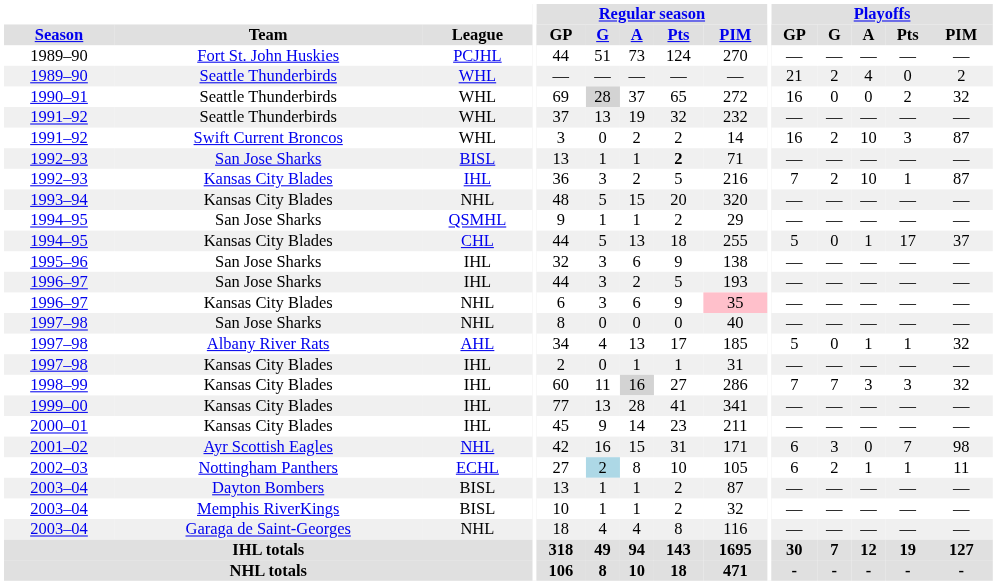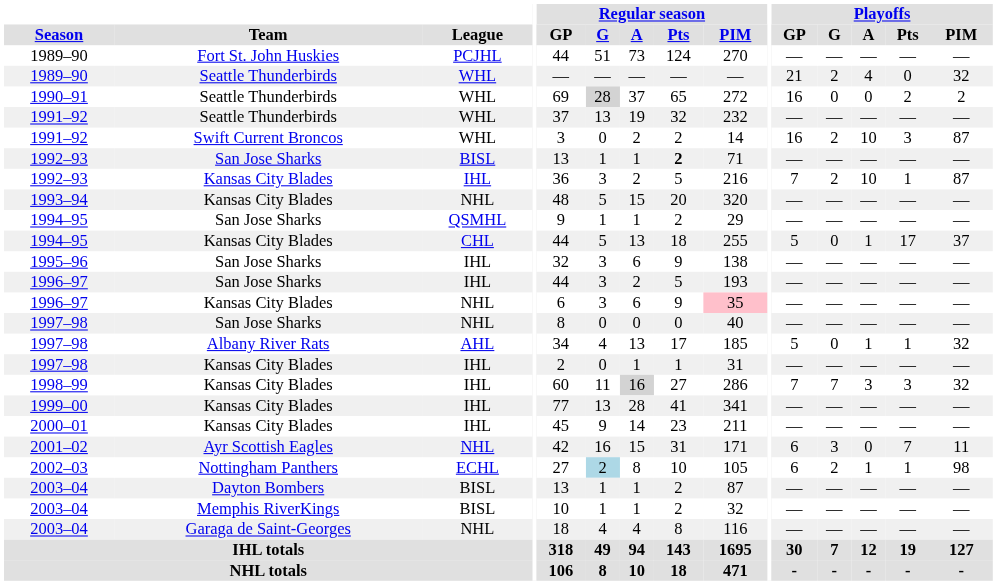1989–90 / Seattle Thunderbirds | Playoffs / PIM: 2 -> 32
1990–91 | Playoffs / PIM: 32 -> 2
2001–02 | Playoffs / PIM: 98 -> 11
2002–03 | Playoffs / PIM: 11 -> 98
